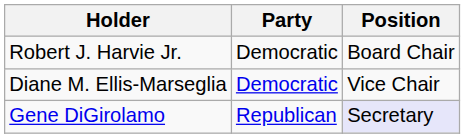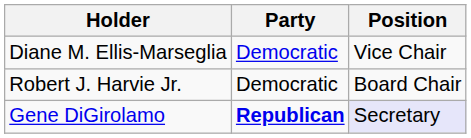rows swapped: Robert J. Harvie Jr. <-> Diane M. Ellis-Marseglia
Gene DiGirolamo | Party: normal -> bold
